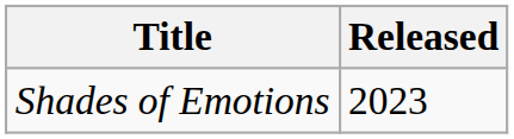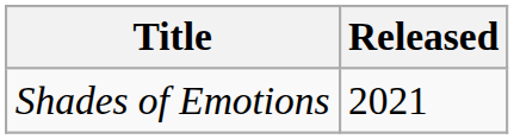Shades of Emotions | Released: 2023 -> 2021
